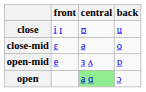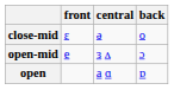- row: close | i ɪ | ʊ | u
open-mid | back: ɒ -> ɔ
open | central: lightgreen background -> no background
open | back: ɔ -> ɒ
